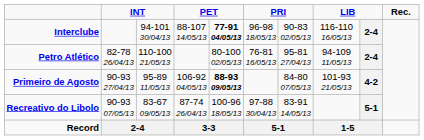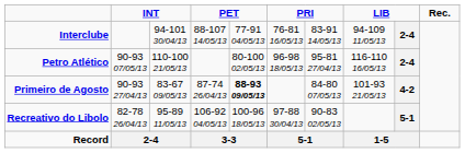Interclube | column 5: bold -> normal
Interclube | column 6: 96-98 18/05/13 -> 76-81 16/05/13
Interclube | column 7: 90-83 02/05/13 -> 83-91 14/05/13
Interclube | column 8: 116-110 16/05/13 -> 94-109 11/05/13
Petro Atlético | column 2: 82-78 26/04/13 -> 90-93 07/05/13
Petro Atlético | column 6: 76-81 16/05/13 -> 96-98 18/05/13
Petro Atlético | column 8: 94-109 11/05/13 -> 116-110 16/05/13
Primeiro de Agosto | column 3: 95-89 11/05/13 -> 83-67 09/05/13
Primeiro de Agosto | column 4: 106-92 04/05/13 -> 87-74 26/04/13
Recreativo do Libolo | column 2: 90-93 07/05/13 -> 82-78 26/04/13
Recreativo do Libolo | column 3: 83-67 09/05/13 -> 95-89 11/05/13
Recreativo do Libolo | column 4: 87-74 26/04/13 -> 106-92 04/05/13
Recreativo do Libolo | column 7: 83-91 14/05/13 -> 90-83 02/05/13
